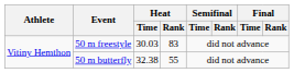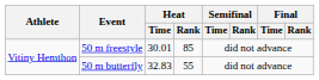50 m freestyle | Heat / Time: 30.03 -> 30.01
50 m freestyle | Heat / Rank: 83 -> 85
50 m butterfly | Heat / Time: 32.38 -> 32.83
